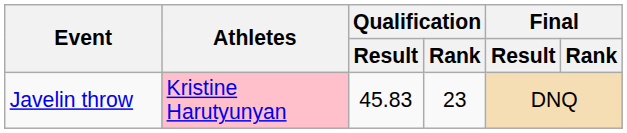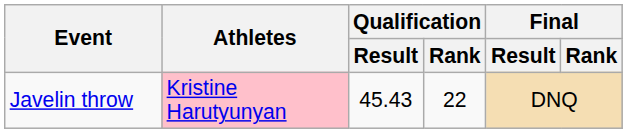Javelin throw | Qualification / Result: 45.83 -> 45.43
Javelin throw | Qualification / Rank: 23 -> 22
